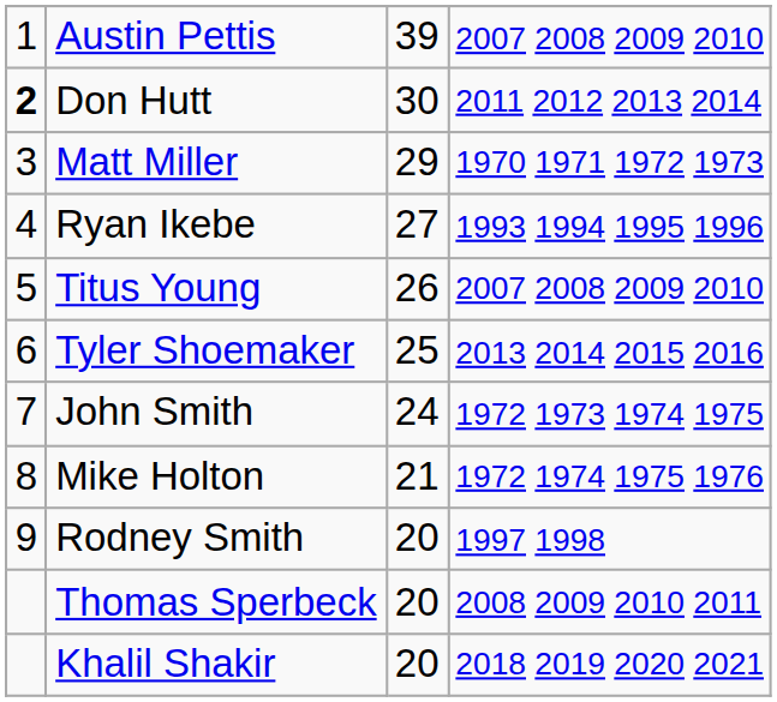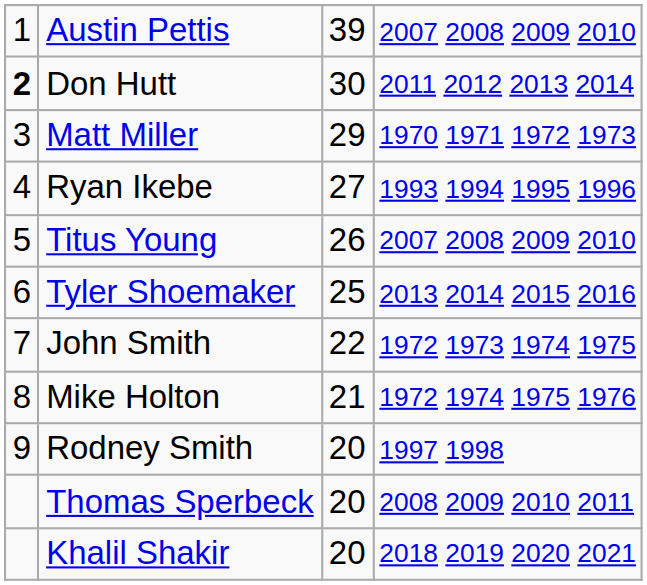John Smith | column 3: 24 -> 22
